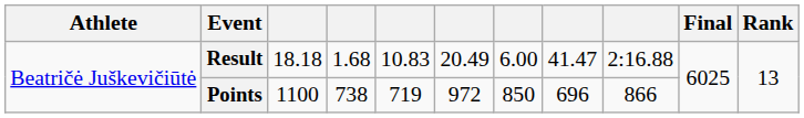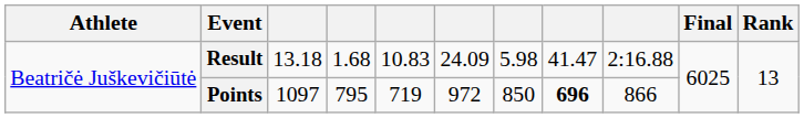Result | column 3: 18.18 -> 13.18
Result | column 6: 20.49 -> 24.09
Result | column 7: 6.00 -> 5.98
Points | column 3: 1100 -> 1097
Points | column 4: 738 -> 795
Points | column 8: normal -> bold
